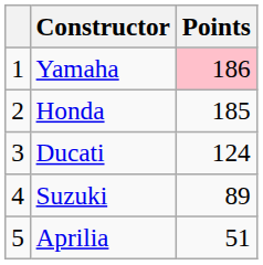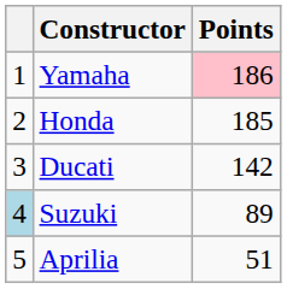Ducati | Points: 124 -> 142
Suzuki | column 1: no background -> lightblue background
